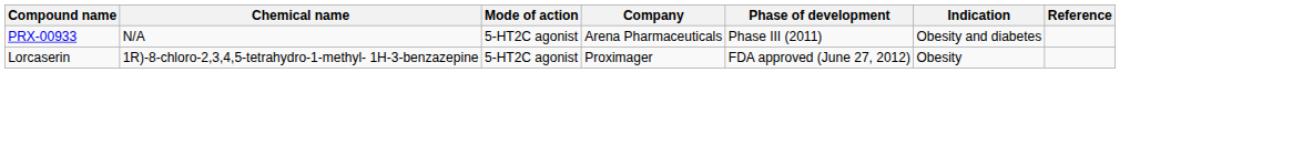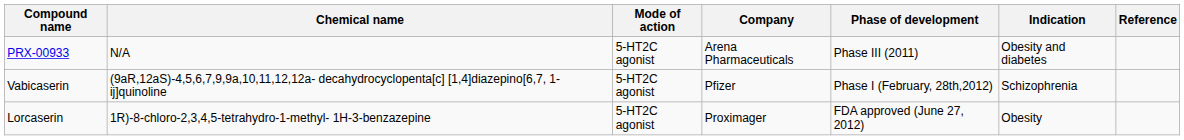+ row: Vabicaserin | (9aR,12aS)-4,5,6,7,9,9a,10,11,12,12a- decahydrocyclopenta[c] [1,4]diazepino[6,7, 1-ij]quinoline | 5-HT2C agonist | Pfizer | Phase I (February, 28th,2012) | Schizophrenia
